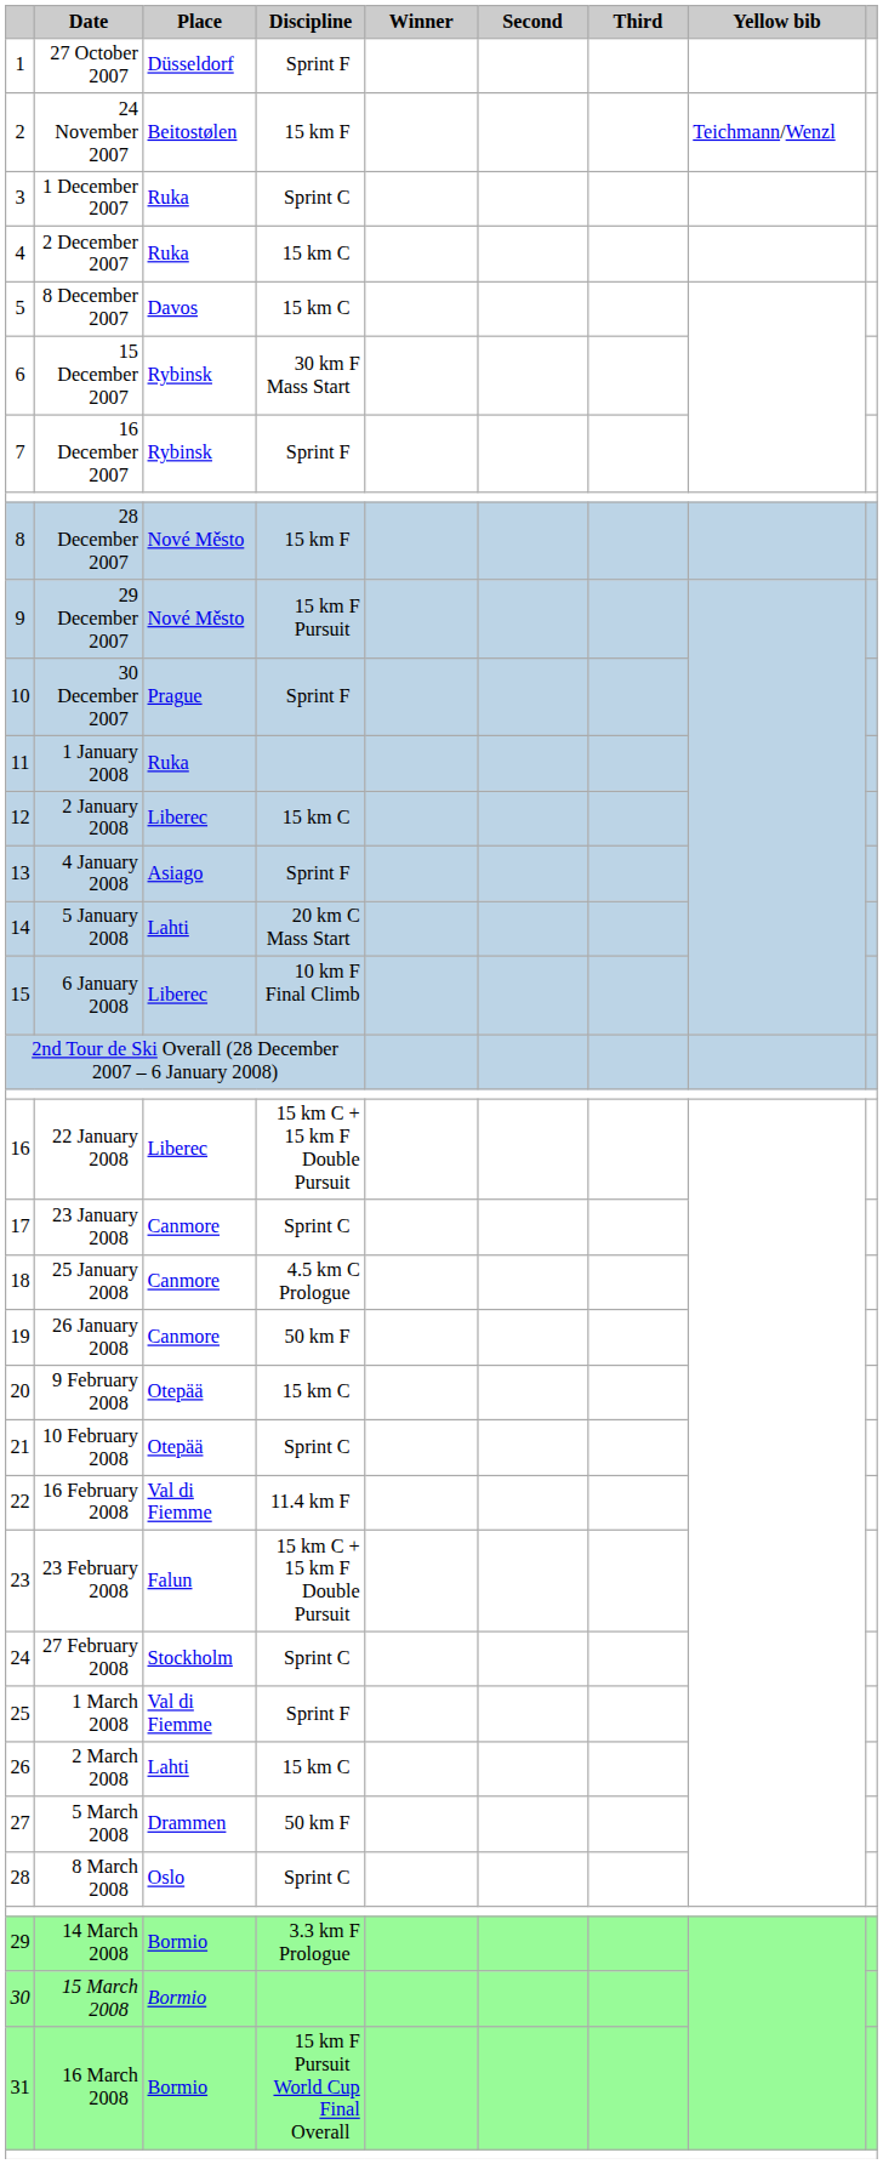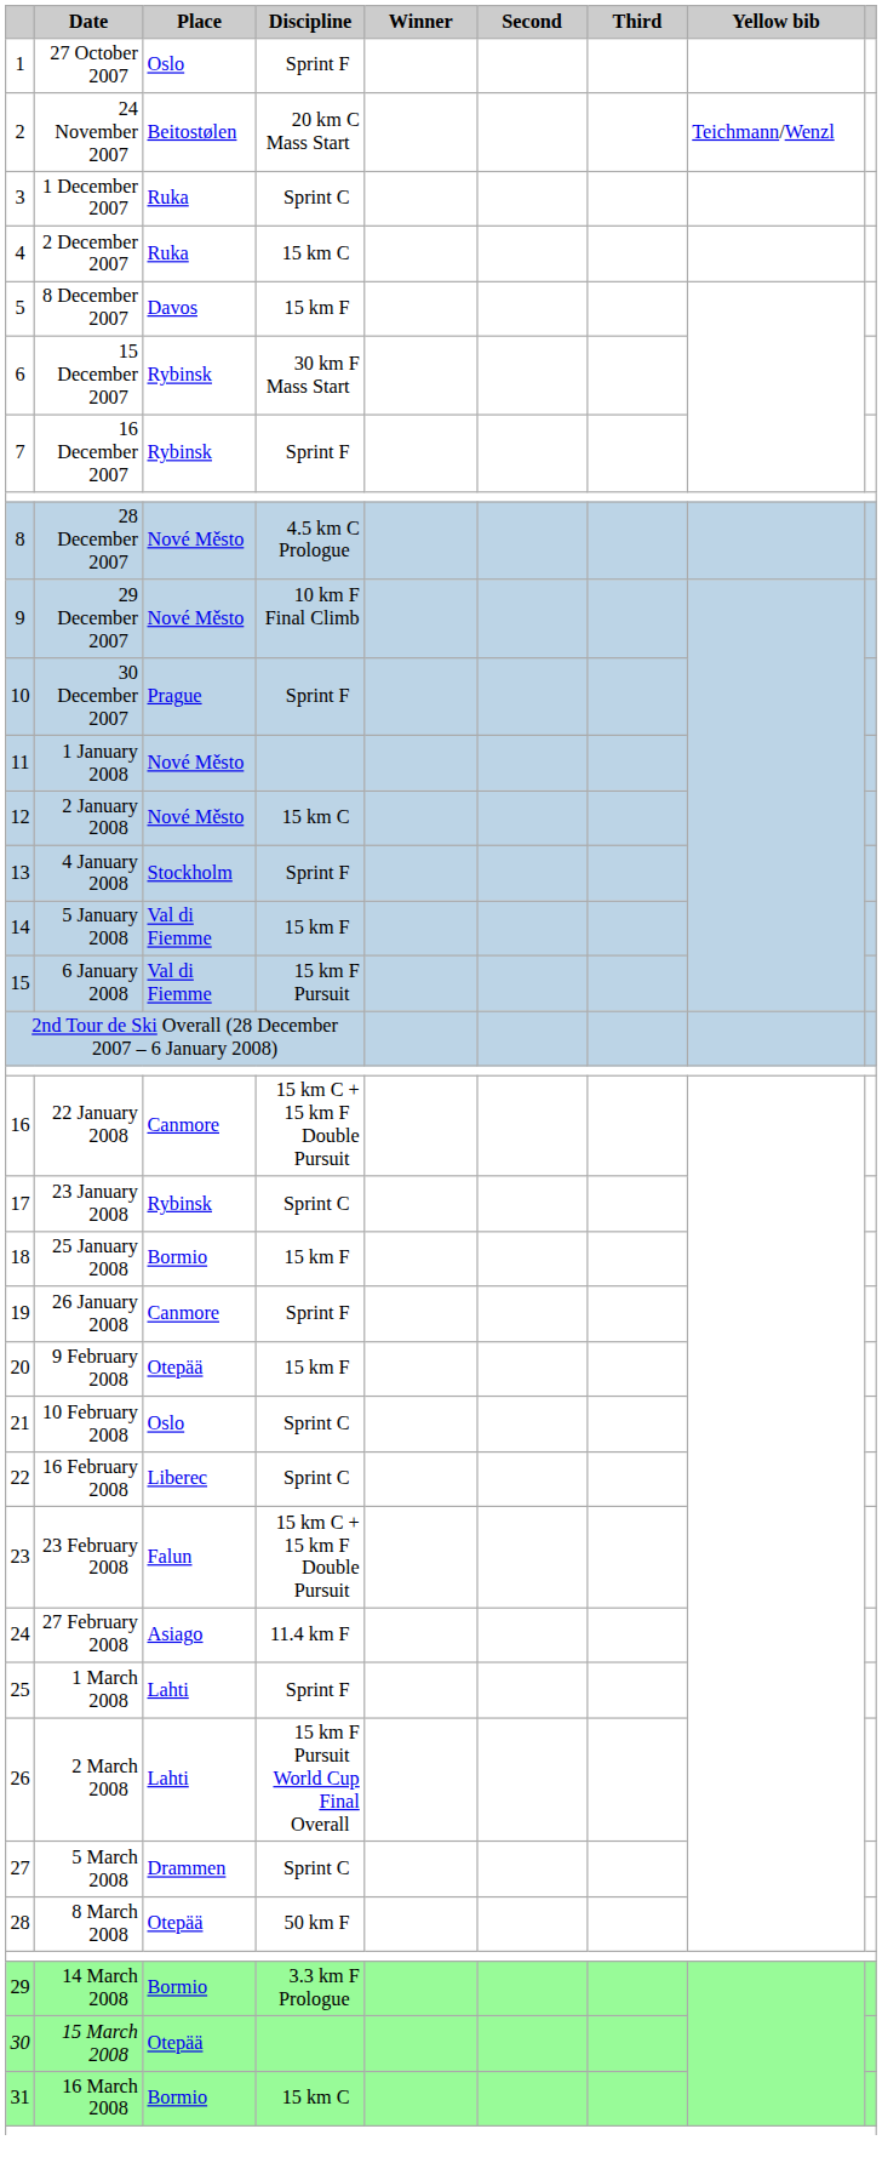27 October 2007 | Place: Düsseldorf -> Oslo
24 November 2007 | Discipline: 15 km F -> 20 km C Mass Start
8 December 2007 | Discipline: 15 km C -> 15 km F
28 December 2007 | Discipline: 15 km F -> 4.5 km C Prologue
29 December 2007 | Discipline: 15 km F Pursuit -> 10 km F Final Climb
1 January 2008 | Place: Ruka -> Nové Město
2 January 2008 | Place: Liberec -> Nové Město
4 January 2008 | Place: Asiago -> Stockholm
5 January 2008 | Place: Lahti -> Val di Fiemme
5 January 2008 | Discipline: 20 km C Mass Start -> 15 km F
6 January 2008 | Place: Liberec -> Val di Fiemme
6 January 2008 | Discipline: 10 km F Final Climb -> 15 km F Pursuit
22 January 2008 | Place: Liberec -> Canmore
23 January 2008 | Place: Canmore -> Rybinsk
25 January 2008 | Place: Canmore -> Bormio
25 January 2008 | Discipline: 4.5 km C Prologue -> 15 km F
26 January 2008 | Discipline: 50 km F -> Sprint F
9 February 2008 | Discipline: 15 km C -> 15 km F
10 February 2008 | Place: Otepää -> Oslo
16 February 2008 | Place: Val di Fiemme -> Liberec
16 February 2008 | Discipline: 11.4 km F -> Sprint C
27 February 2008 | Place: Stockholm -> Asiago
27 February 2008 | Discipline: Sprint C -> 11.4 km F
1 March 2008 | Place: Val di Fiemme -> Lahti
2 March 2008 | Discipline: 15 km C -> 15 km F Pursuit World Cup Final Overall
5 March 2008 | Discipline: 50 km F -> Sprint C
8 March 2008 | Place: Oslo -> Otepää
8 March 2008 | Discipline: Sprint C -> 50 km F
15 March 2008 | Place: Bormio -> Otepää
16 March 2008 | Discipline: 15 km F Pursuit World Cup Final Overall -> 15 km C
